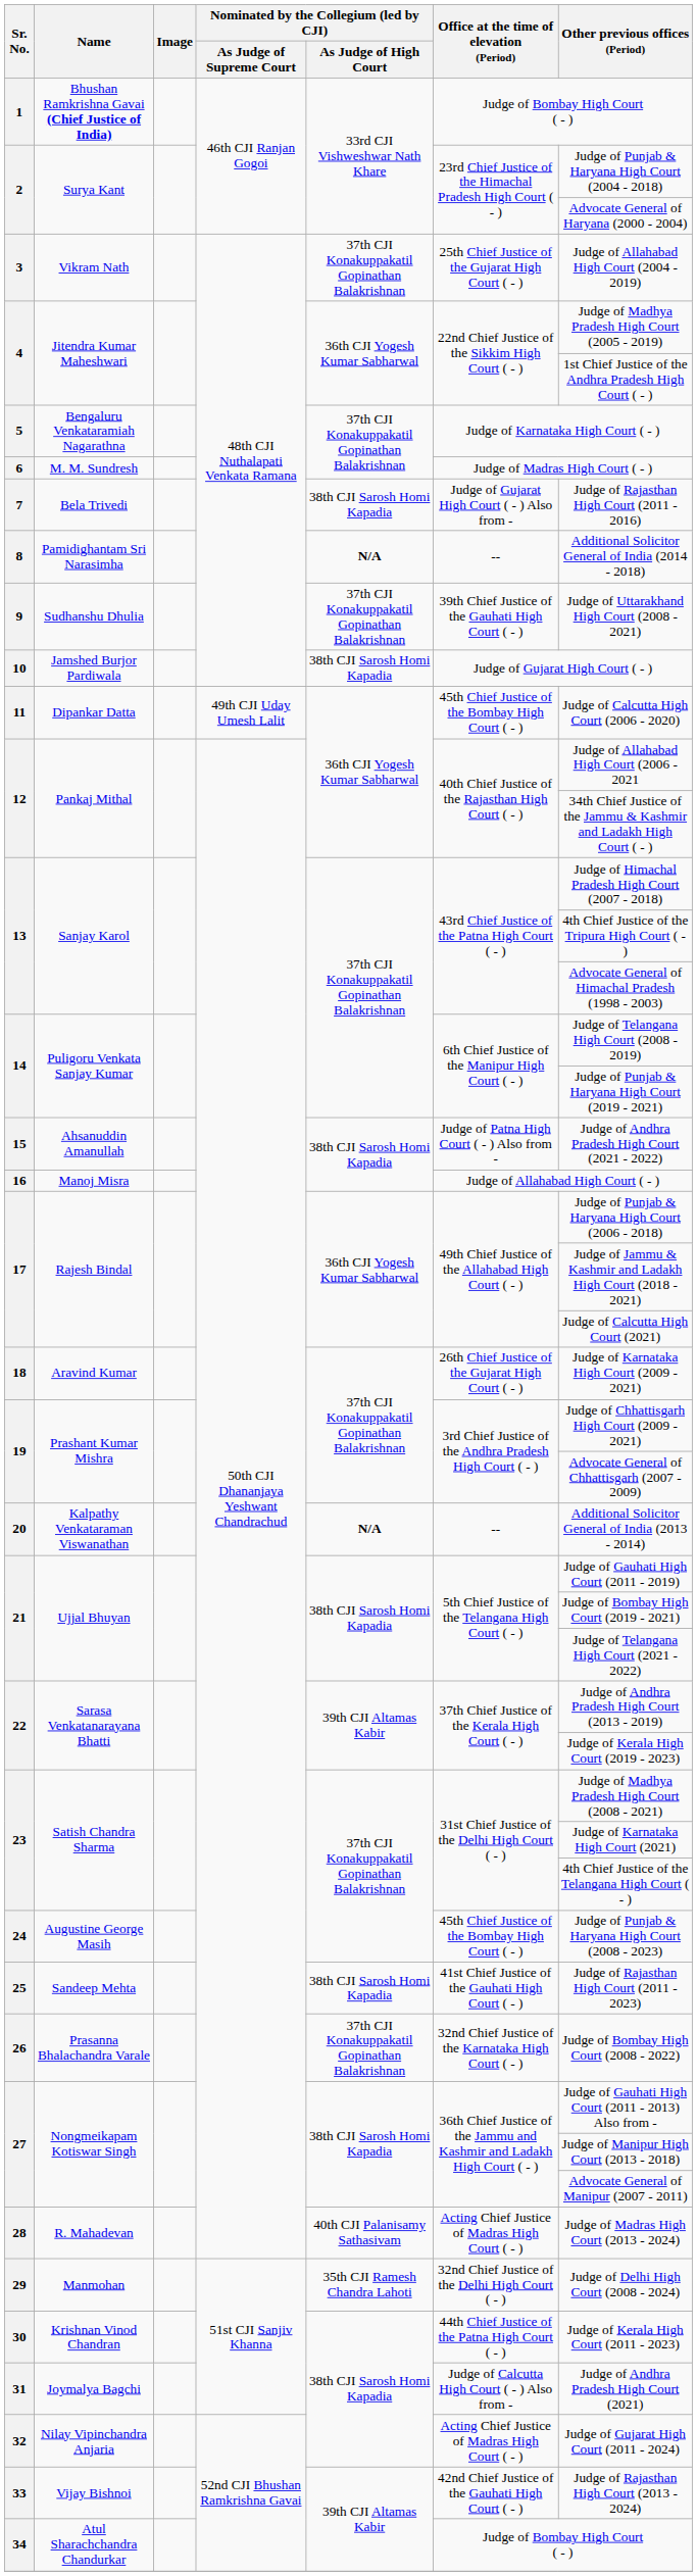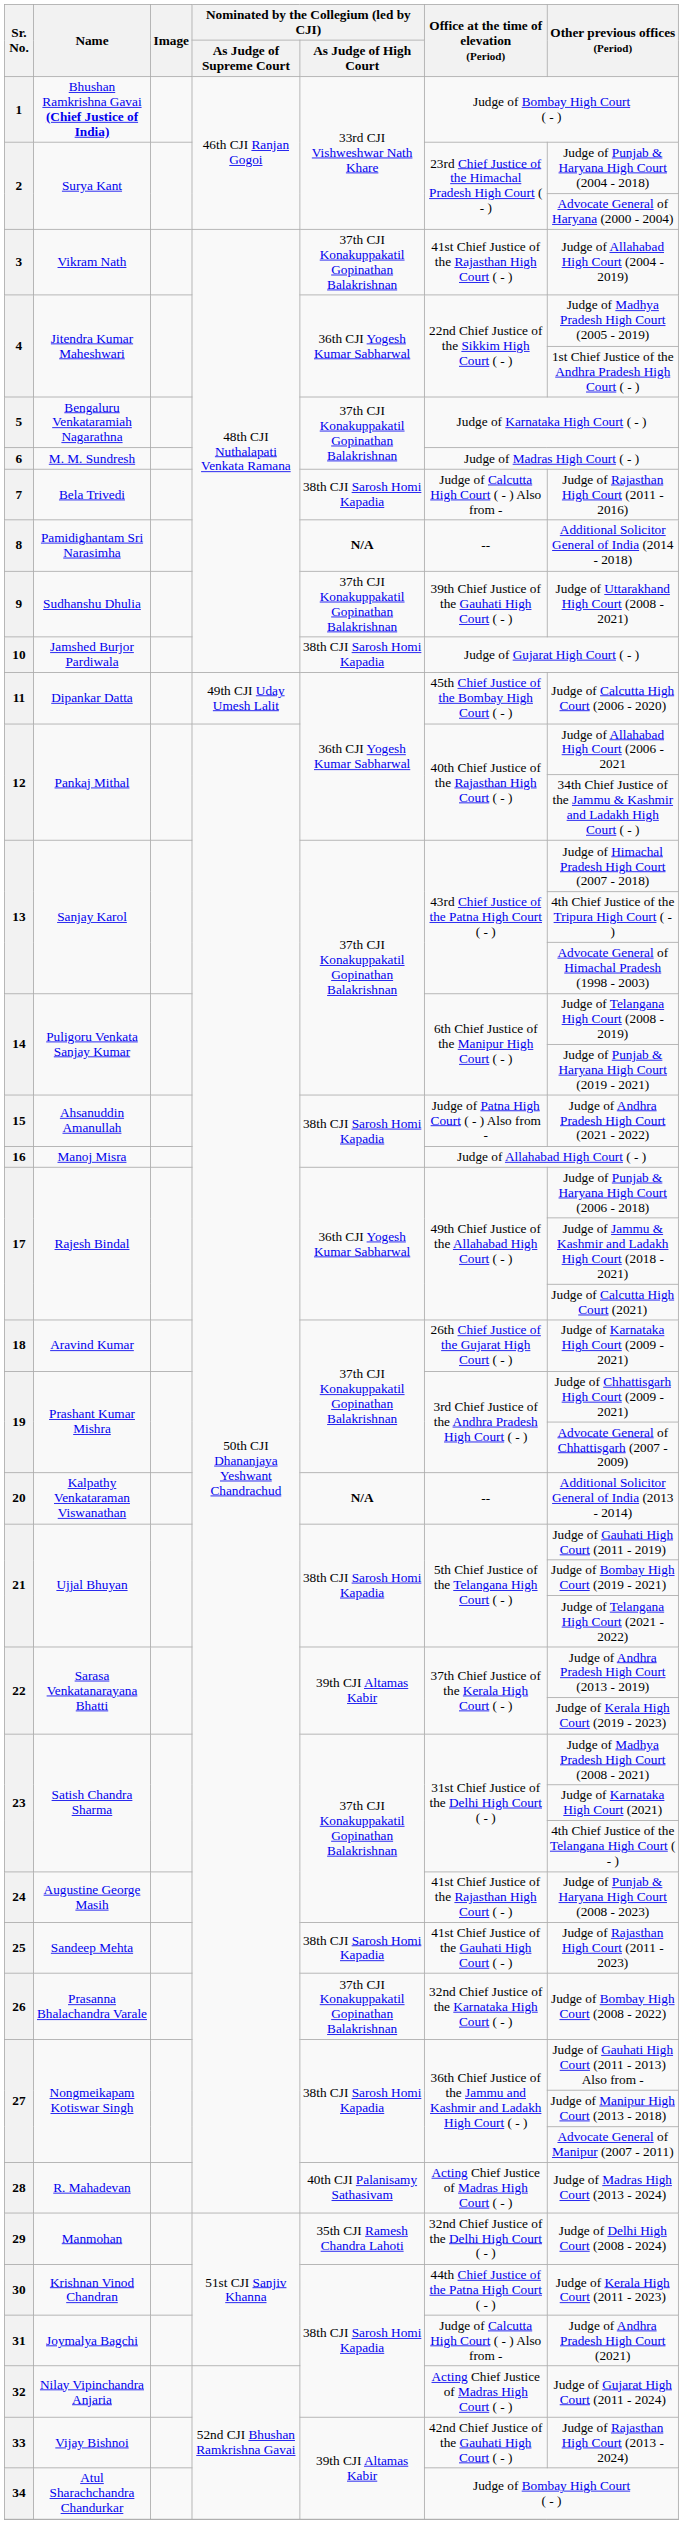3 | Office at the time of elevation (Period): 25th Chief Justice of the Gujarat High Court ( - ) -> 41st Chief Justice of the Rajasthan High Court ( - )
7 | Office at the time of elevation (Period): Judge of Gujarat High Court ( - ) Also from - -> Judge of Calcutta High Court ( - ) Also from -
24 | Office at the time of elevation (Period): 45th Chief Justice of the Bombay High Court ( - ) -> 41st Chief Justice of the Rajasthan High Court ( - )
